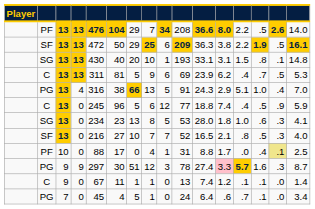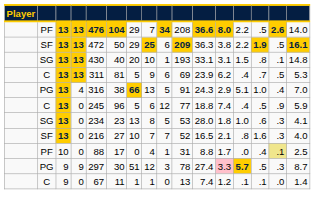SF / 0 | column 14: .5 -> 1.6
PG / 9 | column 14: 1.6 -> .5
- row: PG | 7 | 0 | 45 | 4 | 5 | 1 | 0 | 24 | 6.4 | .6 | .7 | .1 | .0 | 3.4
